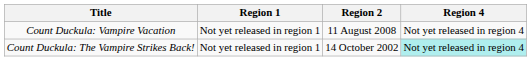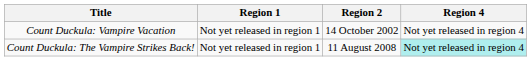Count Duckula: Vampire Vacation | Region 2: 11 August 2008 -> 14 October 2002
Count Duckula: The Vampire Strikes Back! | Region 2: 14 October 2002 -> 11 August 2008
